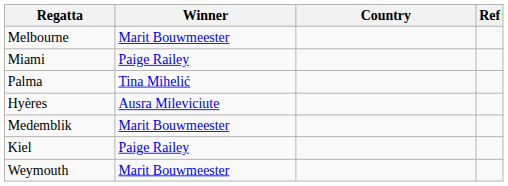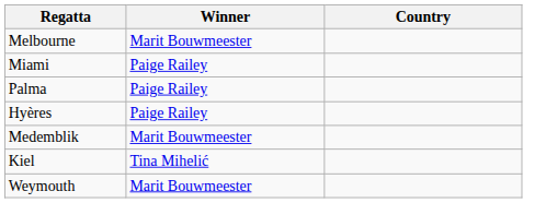- column: Ref
Palma | Winner: Tina Mihelić -> Paige Railey
Hyères | Winner: Ausra Mileviciute -> Paige Railey
Kiel | Winner: Paige Railey -> Tina Mihelić
